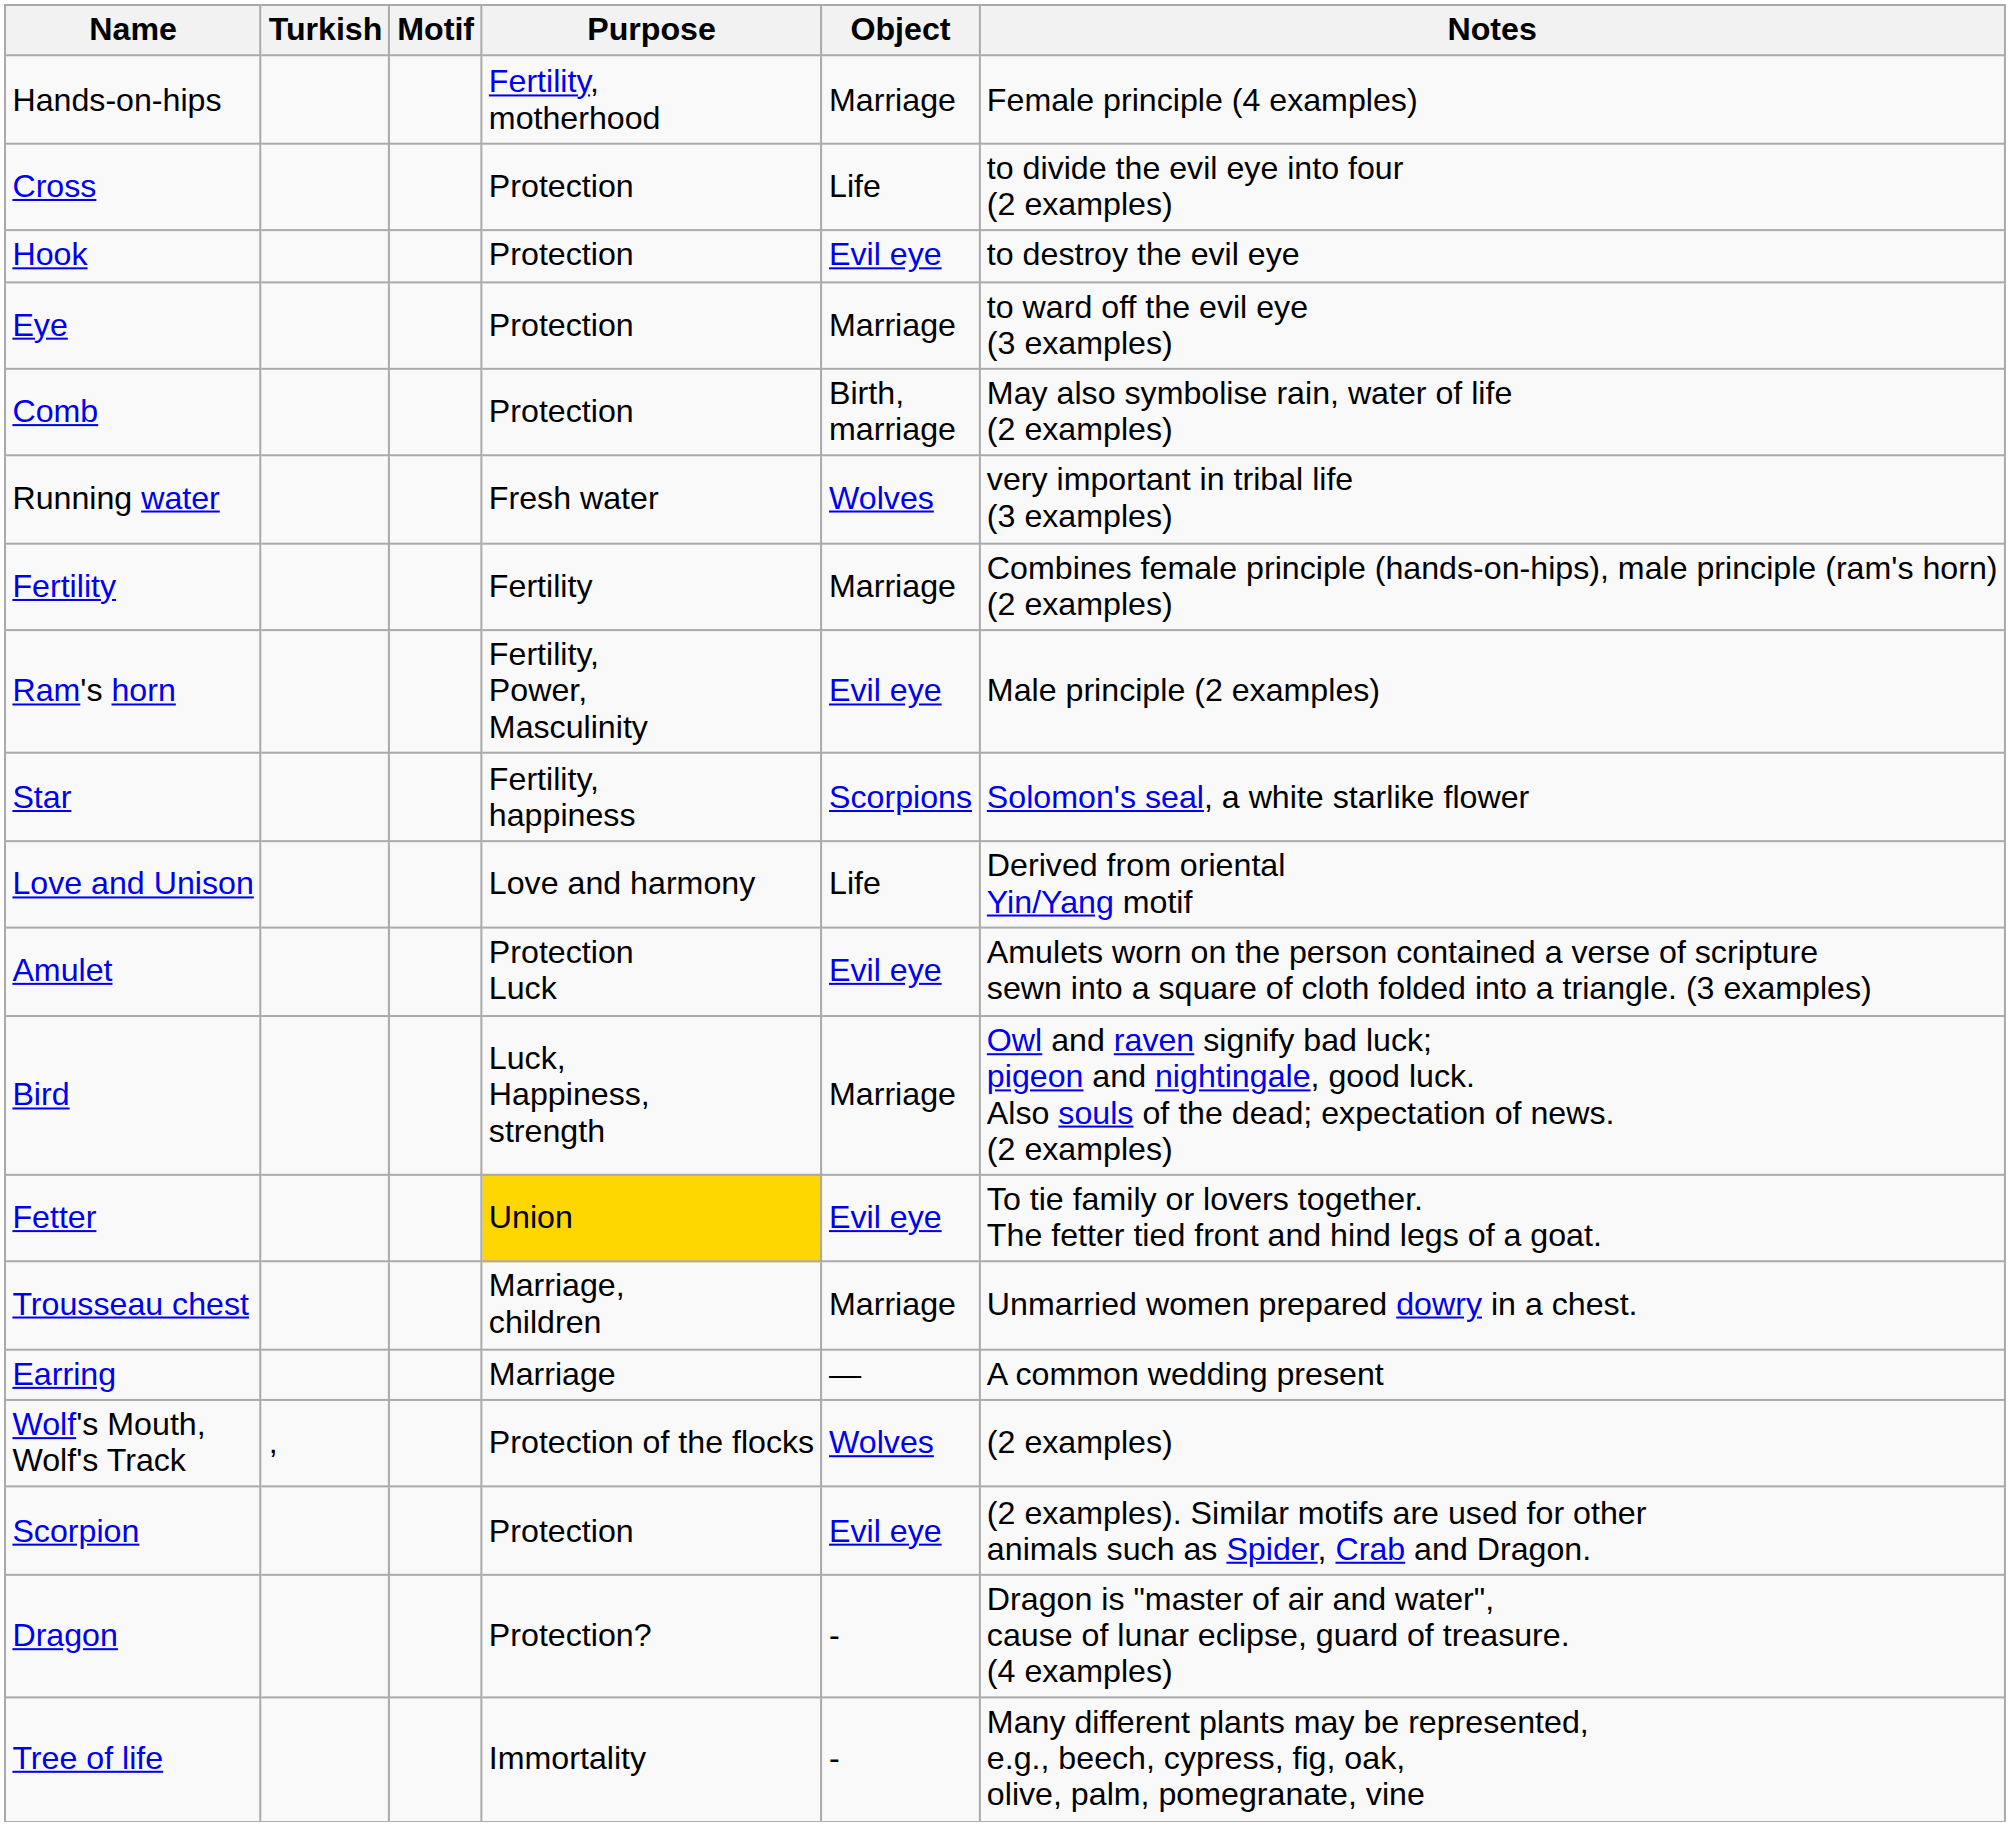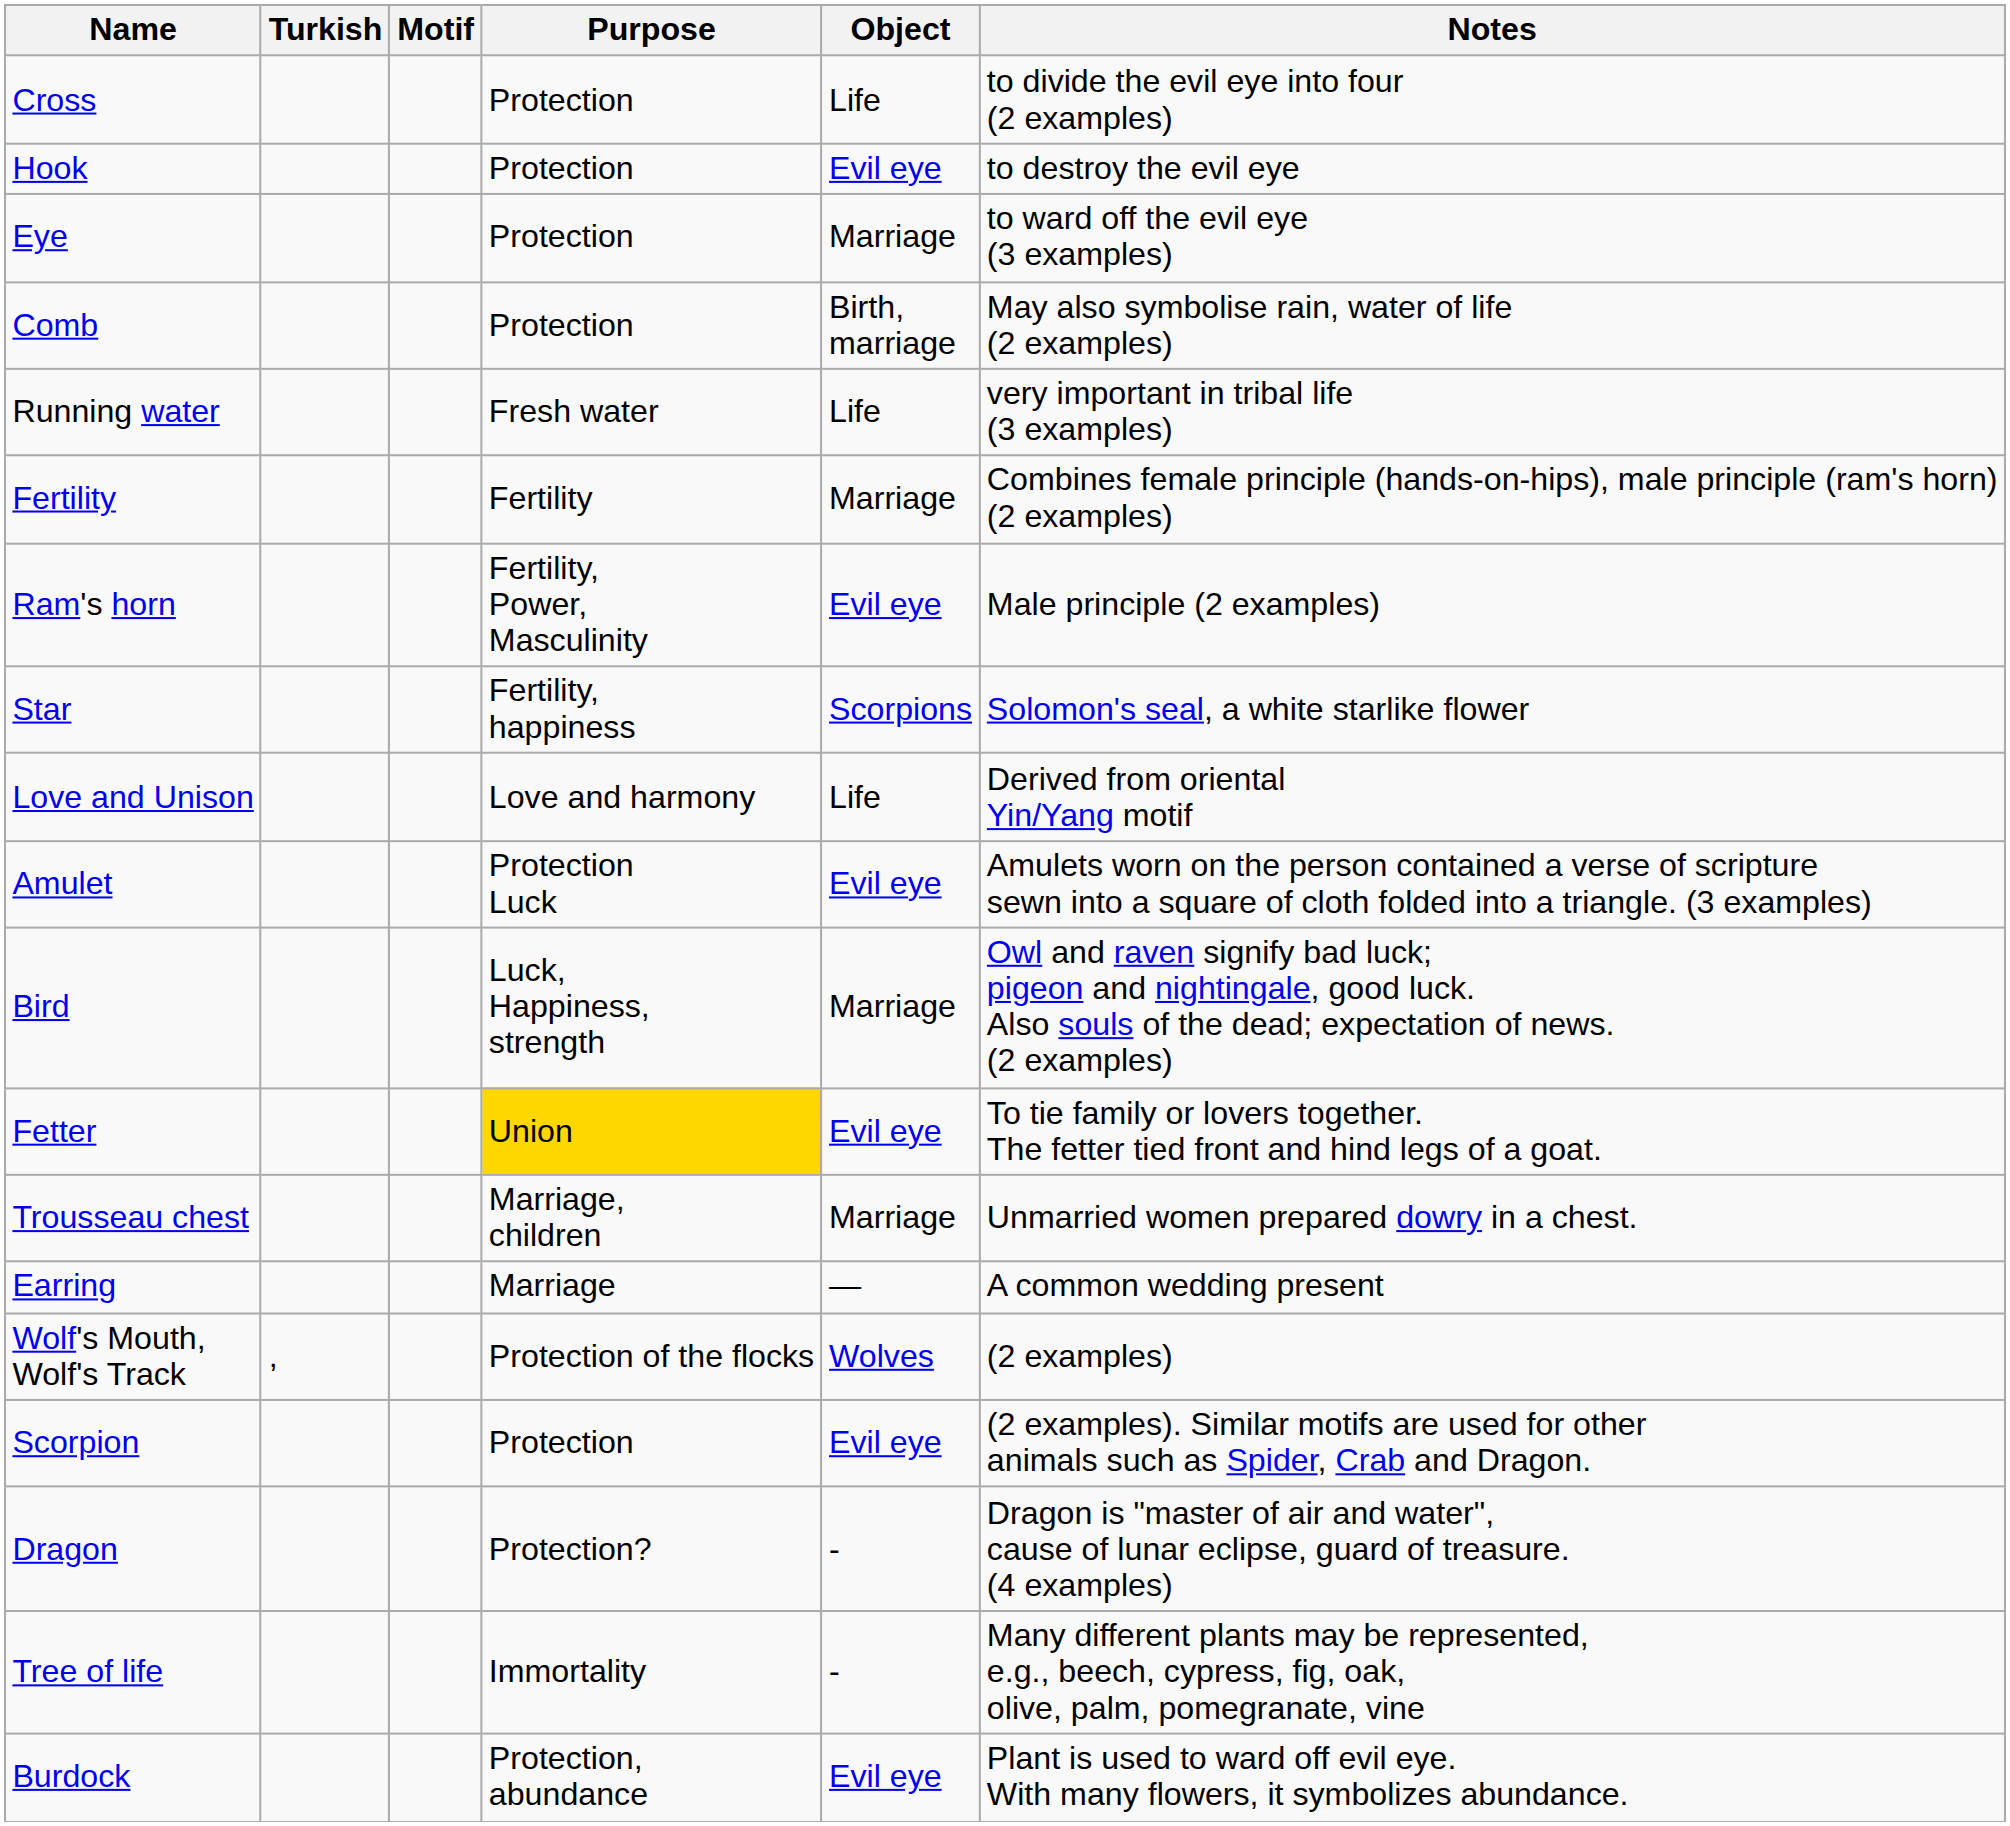- row: Hands-on-hips | Fertility, motherhood | Marriage | Female principle (4 examples)
Running water | Object: Wolves -> Life
+ row: Burdock | Protection, abundance | Evil eye | Plant is used to ward off evil eye. With many flowers, it symbolizes abundance.
